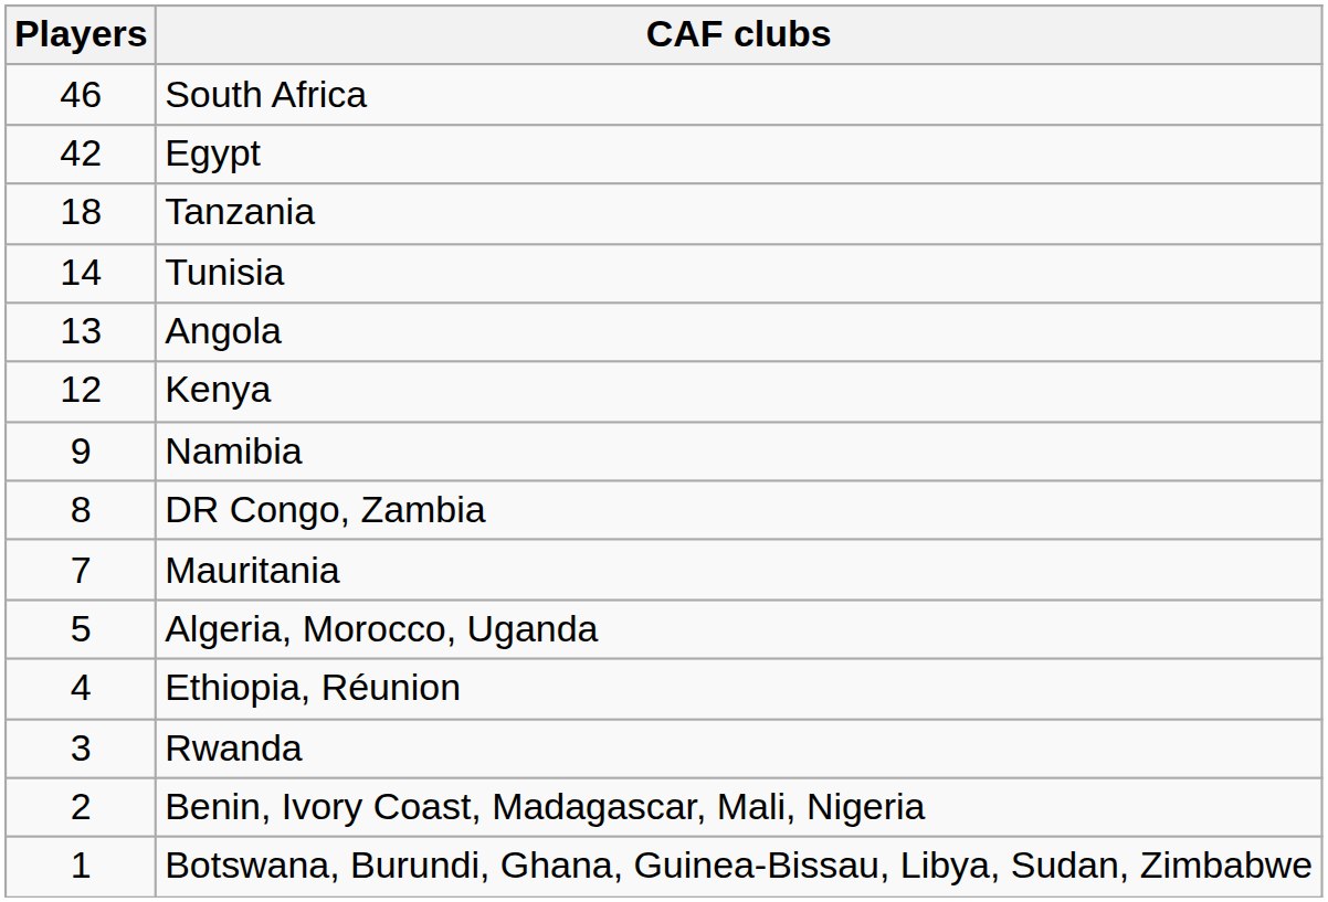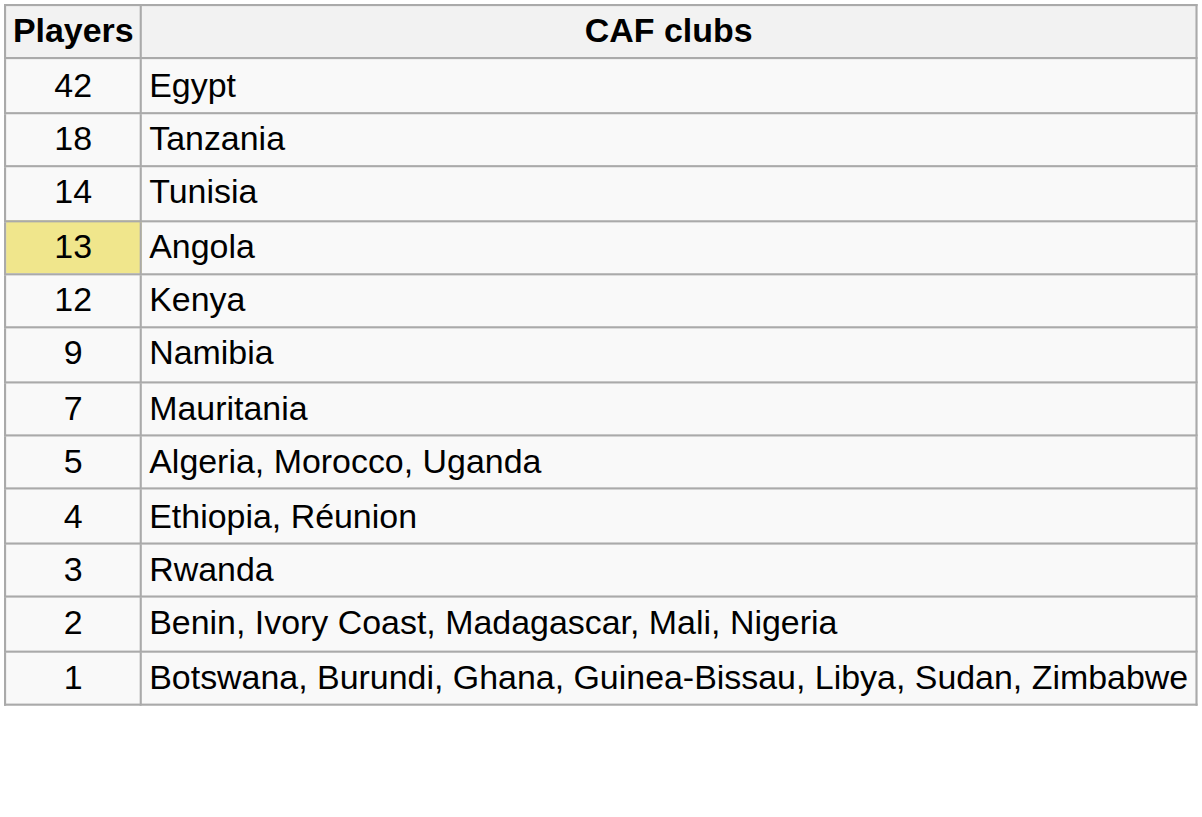- row: 46 | South Africa
Angola | Players: no background -> khaki background
- row: 8 | DR Congo, Zambia
